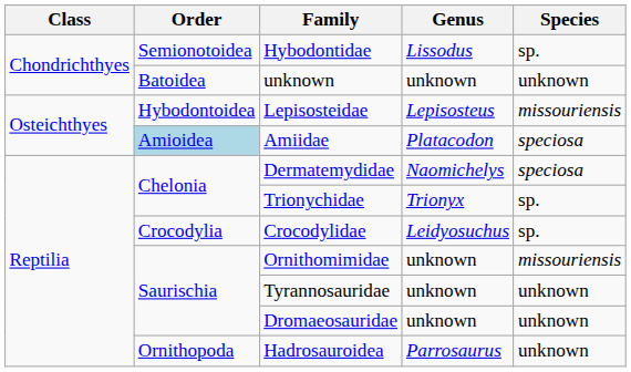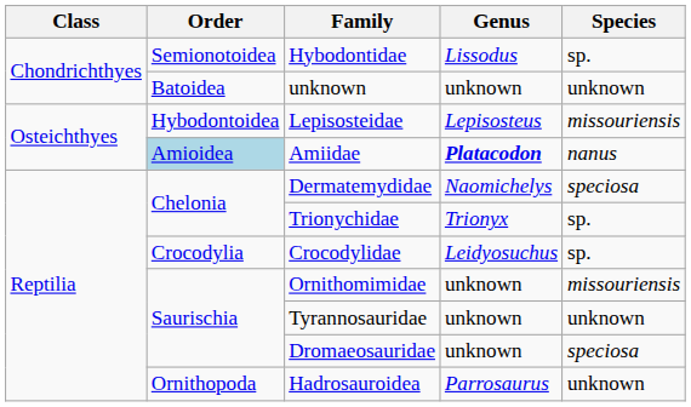Amiidae | Genus: normal -> bold
Amiidae | Species: speciosa -> nanus
Dromaeosauridae | Species: unknown -> speciosa
